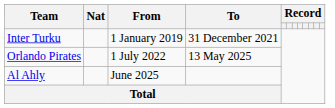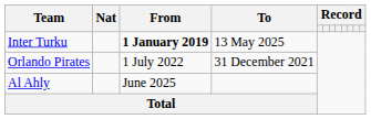Inter Turku | From: normal -> bold
Inter Turku | To: 31 December 2021 -> 13 May 2025
Orlando Pirates | To: 13 May 2025 -> 31 December 2021
